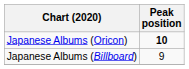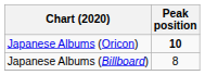Japanese Albums (Billboard) | Peak position: 9 -> 8
